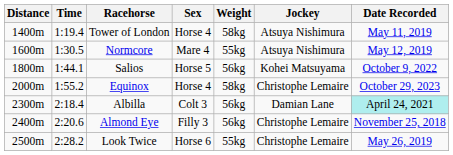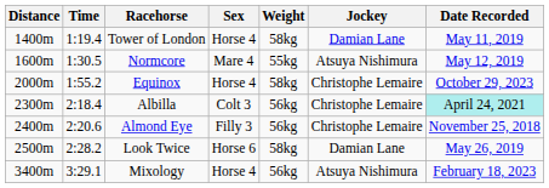Tower of London | Jockey: Atsuya Nishimura -> Damian Lane
- row: 1800m | 1:44.1 | Salios | Horse 5 | 56kg | Kohei Matsuyama | October 9, 2022
Albilla | Jockey: Damian Lane -> Christophe Lemaire
Look Twice | Weight: 55kg -> 58kg
Look Twice | Jockey: Christophe Lemaire -> Damian Lane
+ row: 3400m | 3:29.1 | Mixology | Horse 4 | 56kg | Atsuya Nishimura | February 18, 2023
